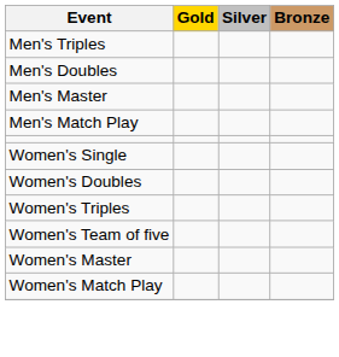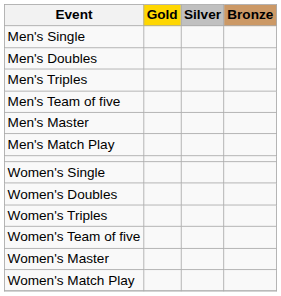+ row: Men's Single
rows swapped: Men's Doubles <-> Men's Triples
+ row: Men's Team of five
